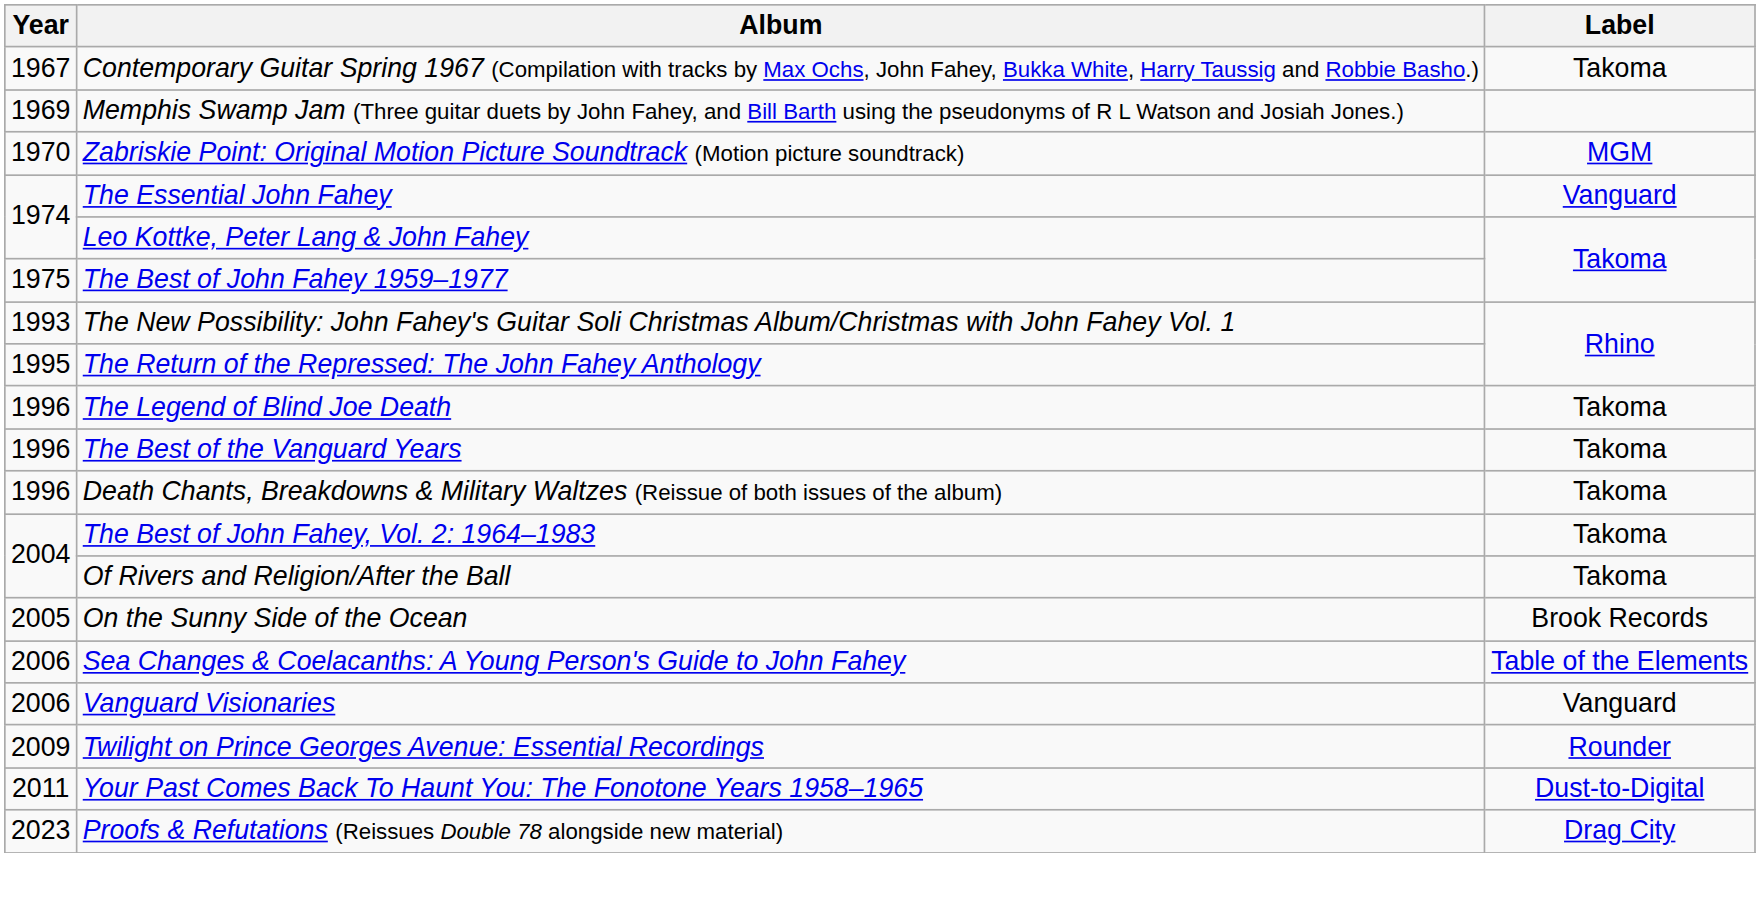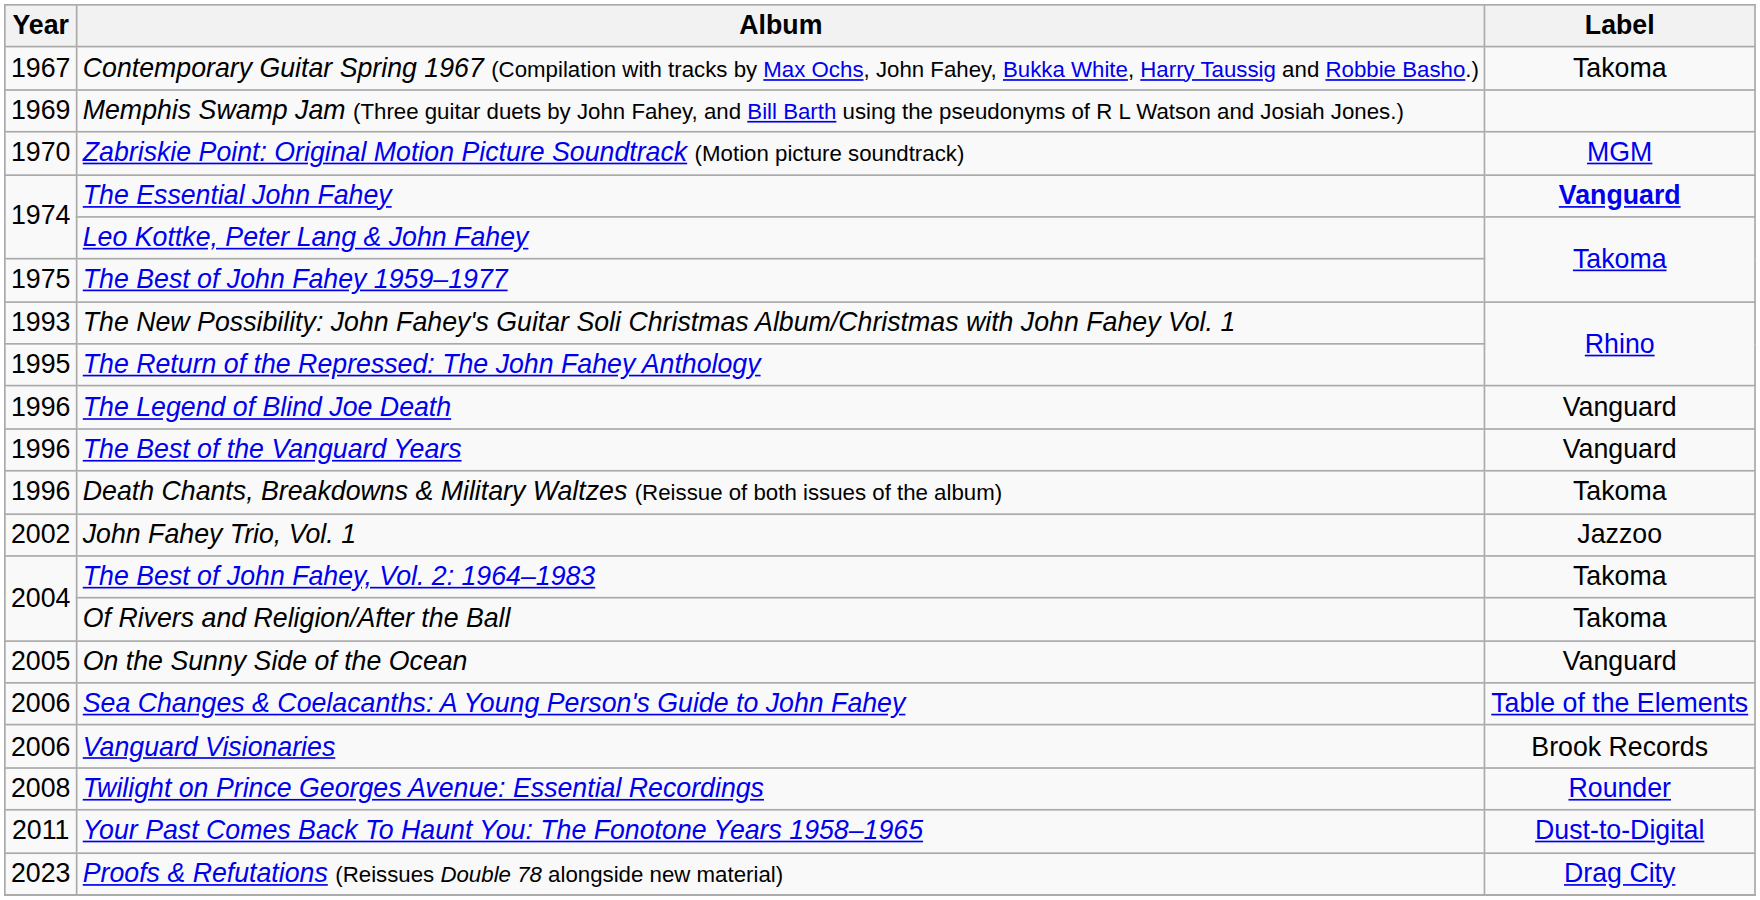The Essential John Fahey | Label: normal -> bold
The Legend of Blind Joe Death | Label: Takoma -> Vanguard
The Best of the Vanguard Years | Label: Takoma -> Vanguard
+ row: 2002 | John Fahey Trio, Vol. 1 | Jazzoo
On the Sunny Side of the Ocean | Label: Brook Records -> Vanguard
Vanguard Visionaries | Label: Vanguard -> Brook Records
Twilight on Prince Georges Avenue: Essential Recordings | Year: 2009 -> 2008
